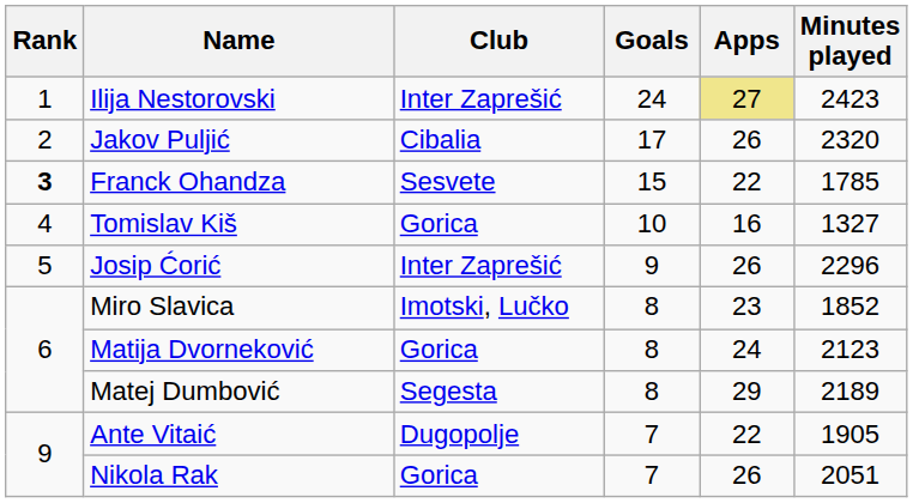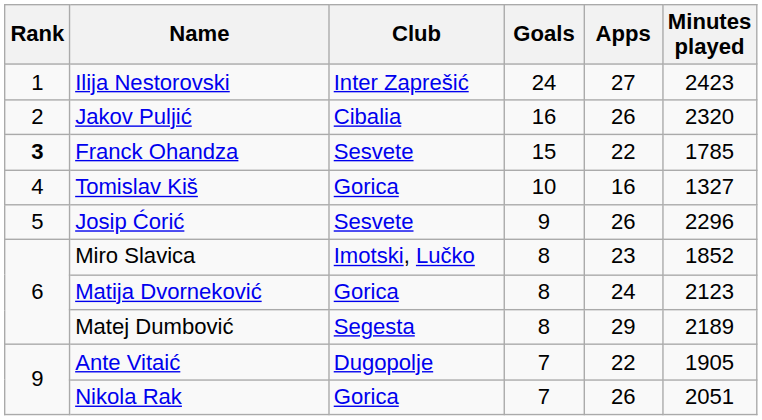Ilija Nestorovski | Apps: khaki background -> no background
Jakov Puljić | Goals: 17 -> 16
Josip Ćorić | Club: Inter Zaprešić -> Sesvete
